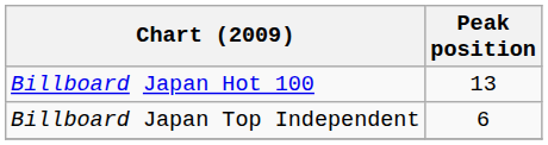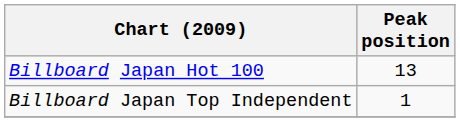Billboard Japan Top Independent | Peak position: 6 -> 1
